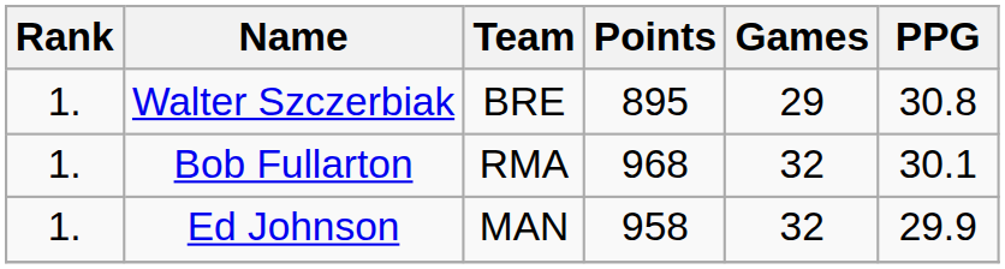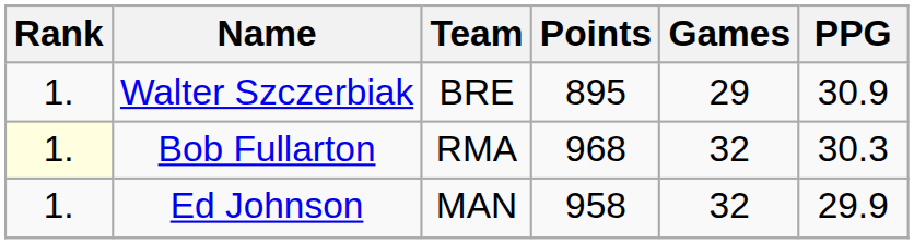Walter Szczerbiak | PPG: 30.8 -> 30.9
Bob Fullarton | Rank: no background -> lightyellow background
Bob Fullarton | PPG: 30.1 -> 30.3
